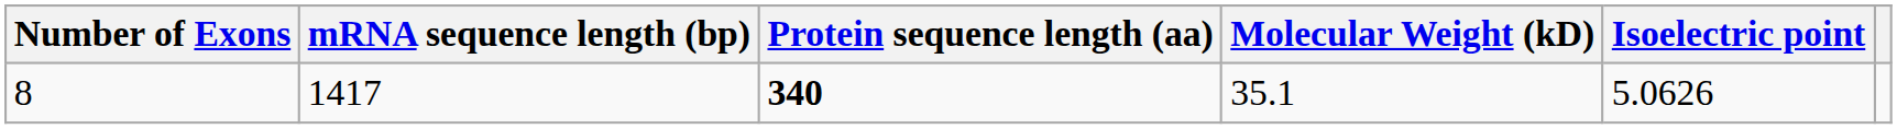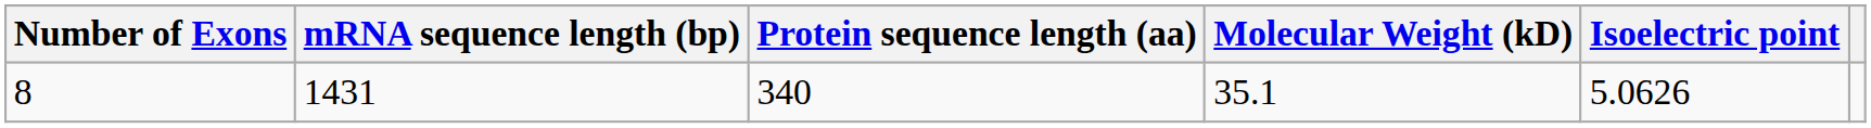8 | mRNA sequence length (bp): 1417 -> 1431
8 | Protein sequence length (aa): bold -> normal
